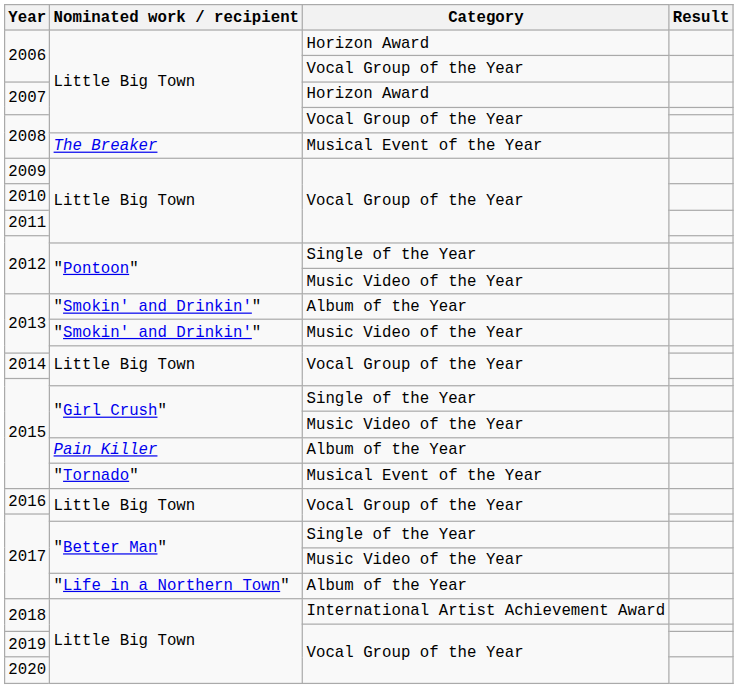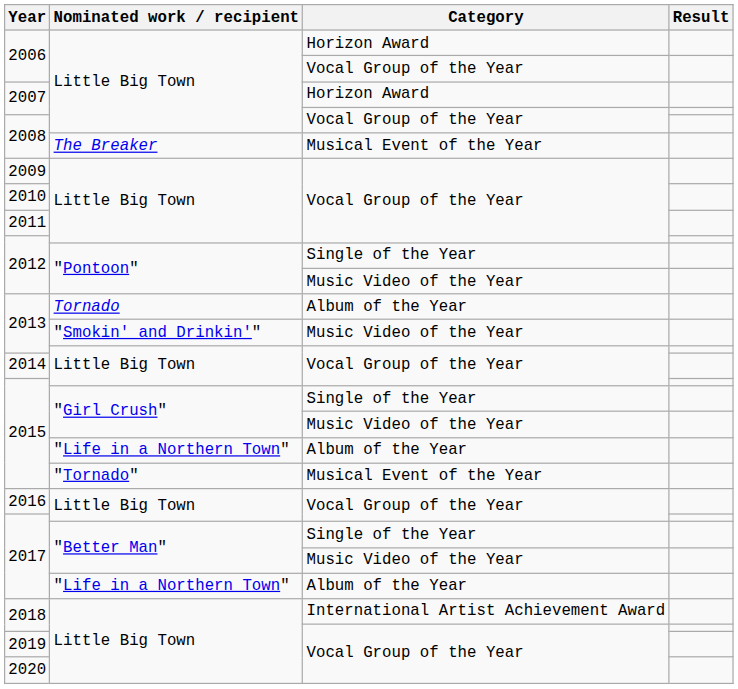2013 / Album of the Year | Nominated work / recipient: "Smokin' and Drinkin'" -> Tornado
2015 / Album of the Year | Nominated work / recipient: Pain Killer -> "Life in a Northern Town"
